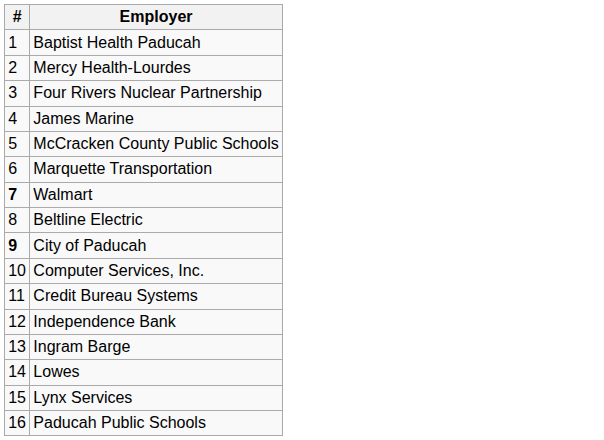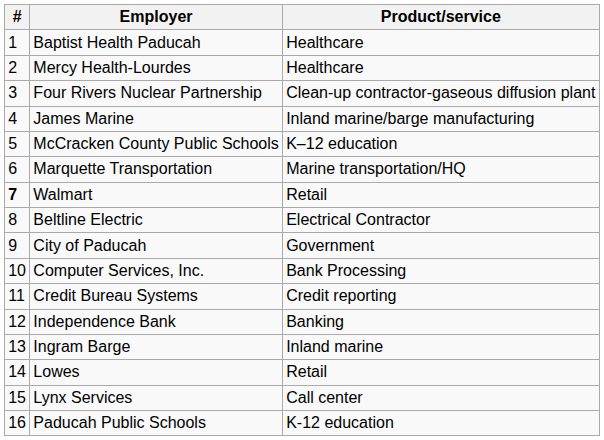+ column: Product/service | Healthcare | Healthcare | Clean-up contractor-gaseous diffusion plant | Inland marine/barge manufacturing | K–12 education | Marine transportation/HQ | Retail | Electrical Contractor | Government | Bank Processing | Credit reporting | Banking | Inland marine | Retail | Call center | K-12 education
City of Paducah | #: bold -> normal
